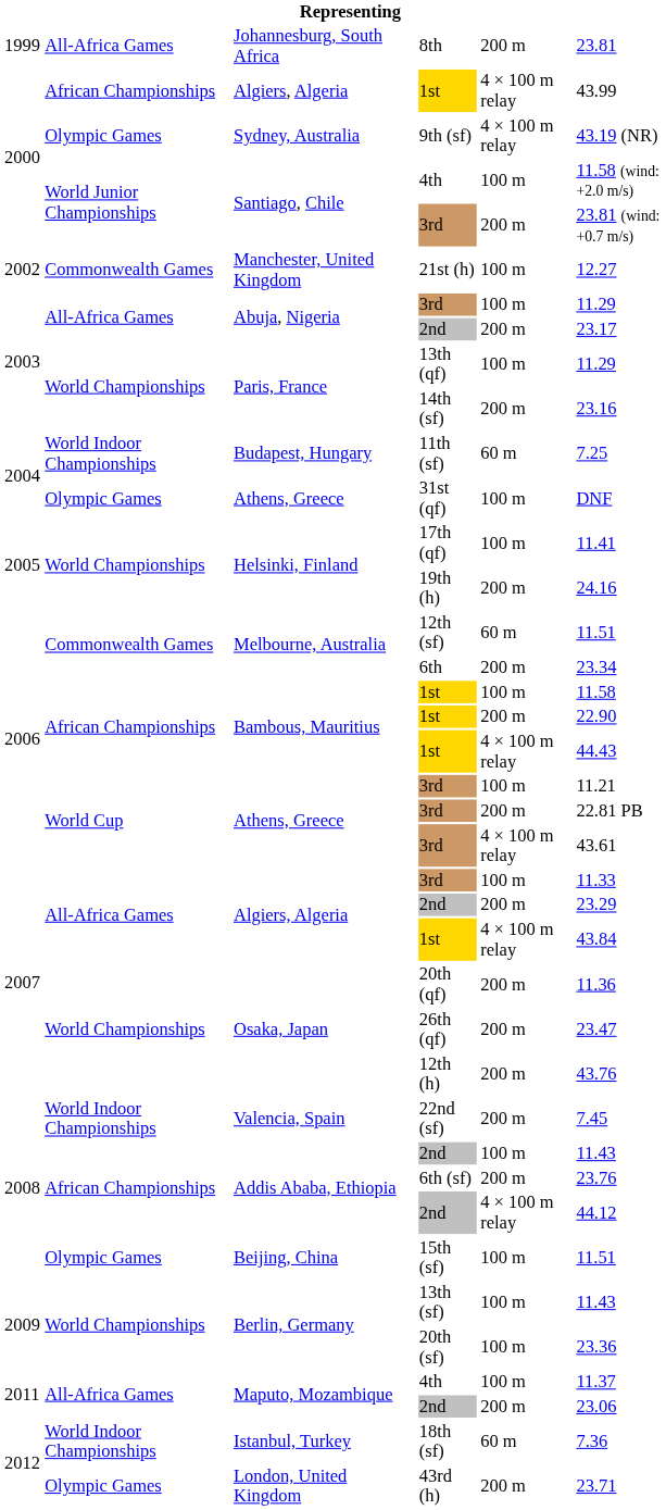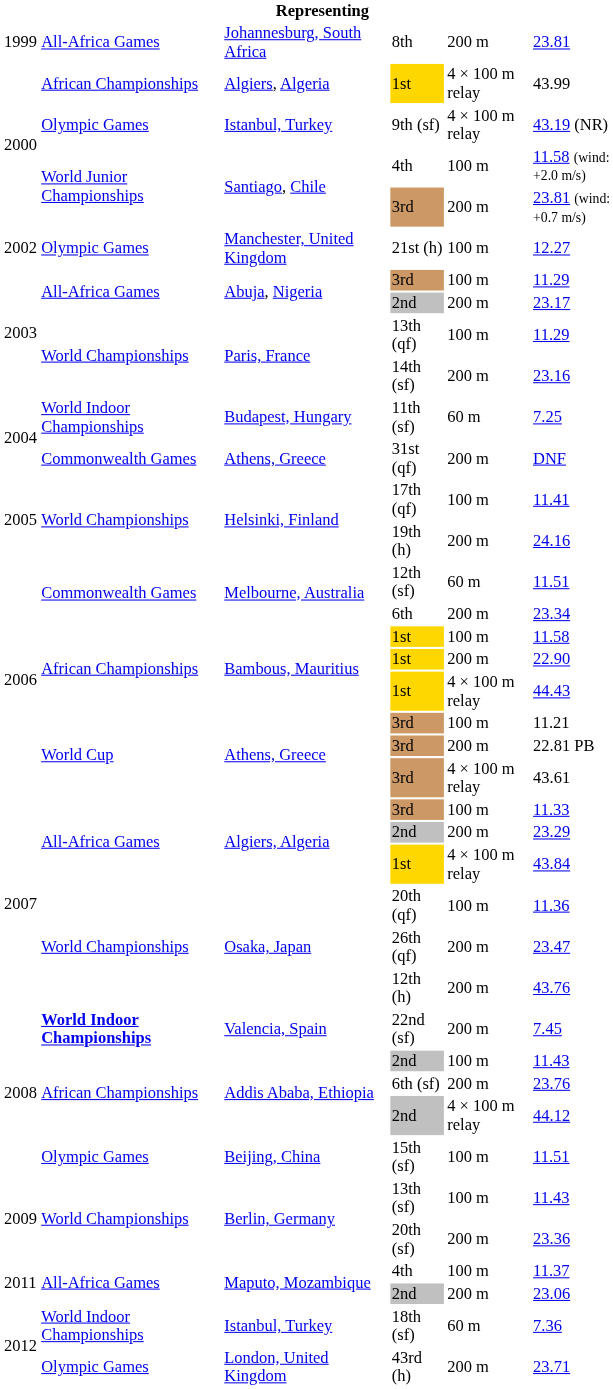9th (sf) | column 3: Sydney, Australia -> Istanbul, Turkey
21st (h) | column 2: Commonwealth Games -> Olympic Games
31st (qf) | column 2: Olympic Games -> Commonwealth Games
31st (qf) | column 5: 100 m -> 200 m
20th (qf) | column 5: 200 m -> 100 m
22nd (sf) | column 2: normal -> bold
20th (sf) | column 5: 100 m -> 200 m
